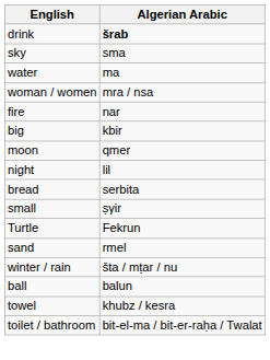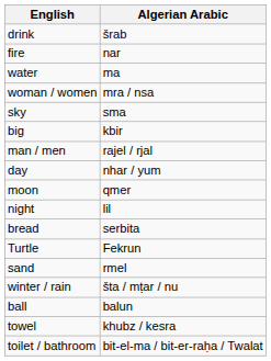drink | Algerian Arabic: bold -> normal
rows swapped: sky <-> fire
+ row: man / men | rajel / rjal
+ row: day | nhar / yum
- row: small | ṣγir
